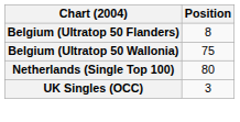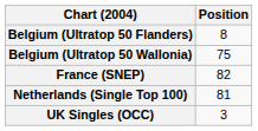+ row: France (SNEP) | 82
Netherlands (Single Top 100) | Position: 80 -> 81
